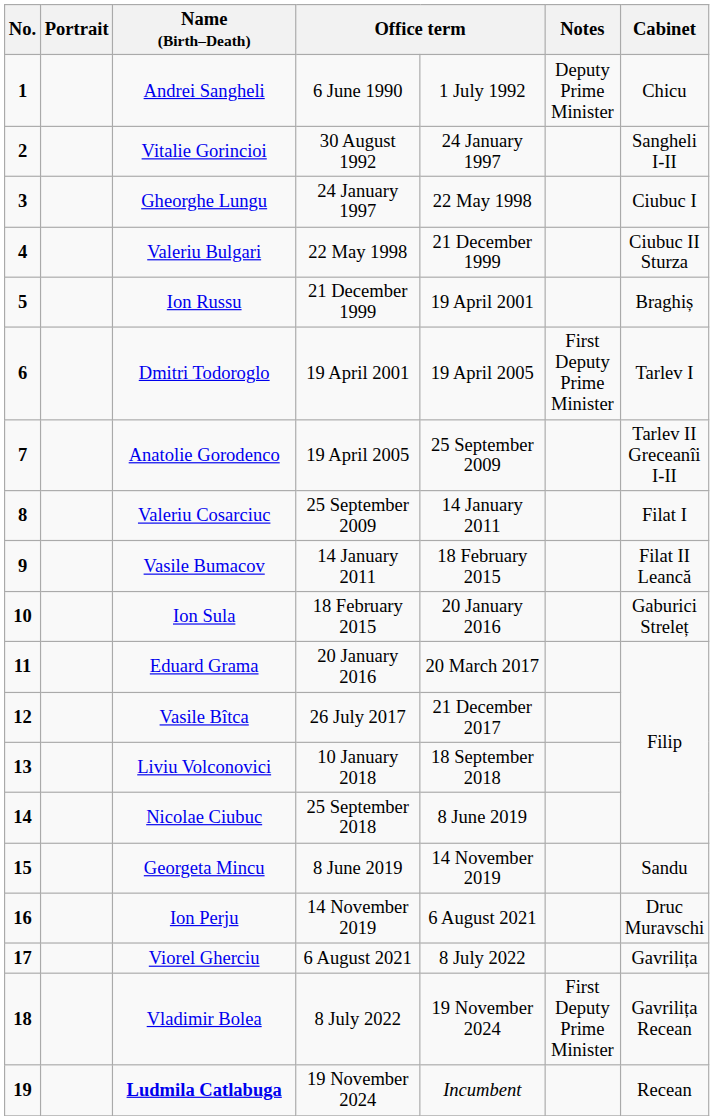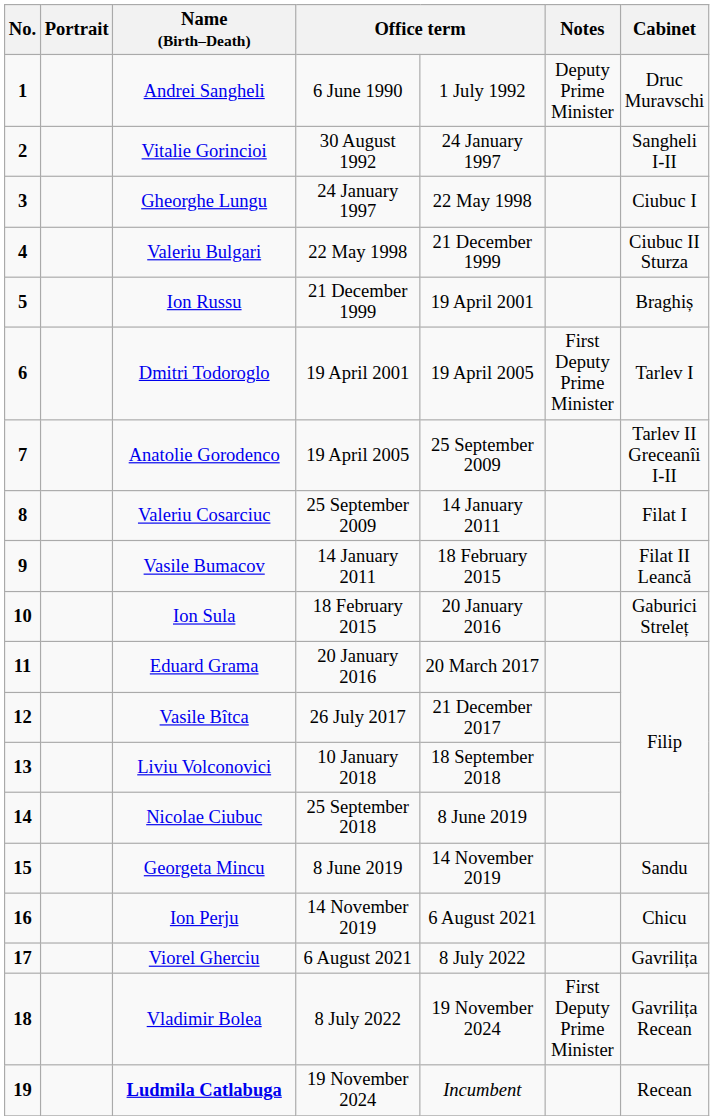Andrei Sangheli | Cabinet: Chicu -> Druc Muravschi
Ion Perju | Cabinet: Druc Muravschi -> Chicu
